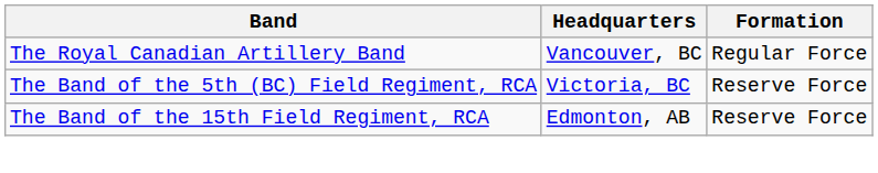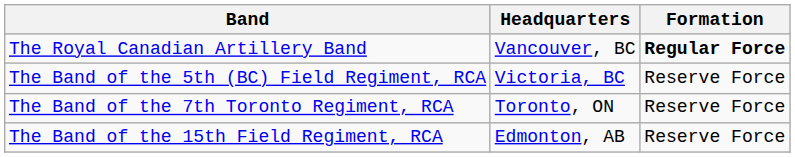The Royal Canadian Artillery Band | Formation: normal -> bold
+ row: The Band of the 7th Toronto Regiment, RCA | Toronto, ON | Reserve Force
